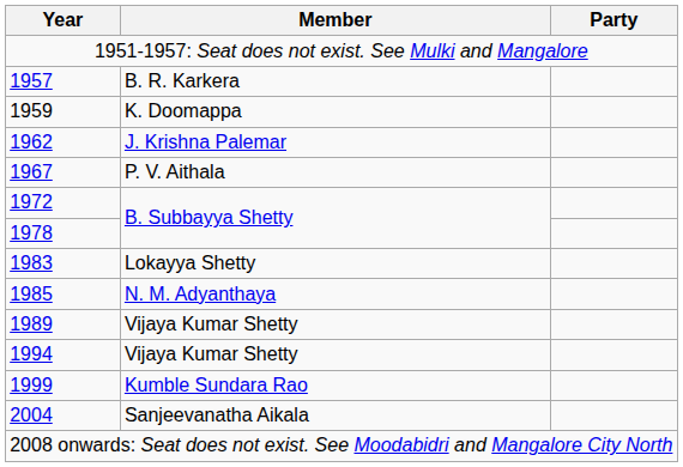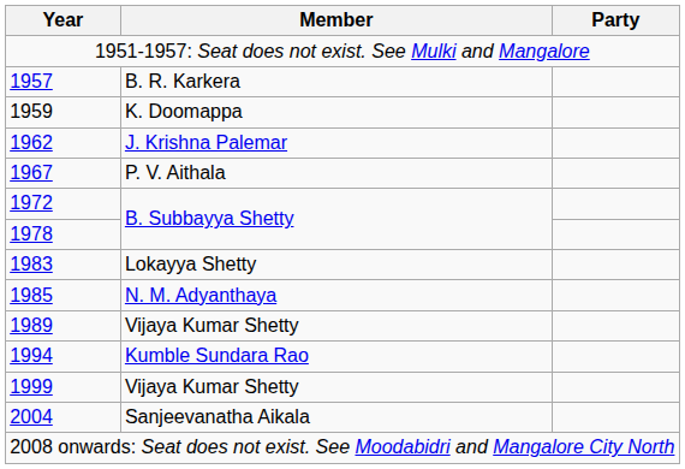1994 | Member: Vijaya Kumar Shetty -> Kumble Sundara Rao
1999 | Member: Kumble Sundara Rao -> Vijaya Kumar Shetty
